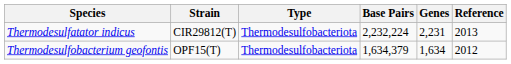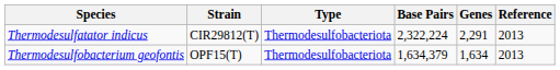Thermodesulfatator indicus | Base Pairs: 2,232,224 -> 2,322,224
Thermodesulfatator indicus | Genes: 2,231 -> 2,291
Thermodesulfobacterium geofontis | Reference: 2012 -> 2013
